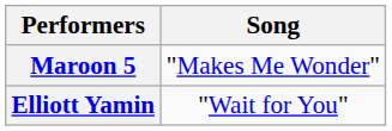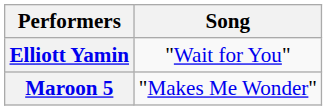rows swapped: Elliott Yamin <-> Maroon 5
